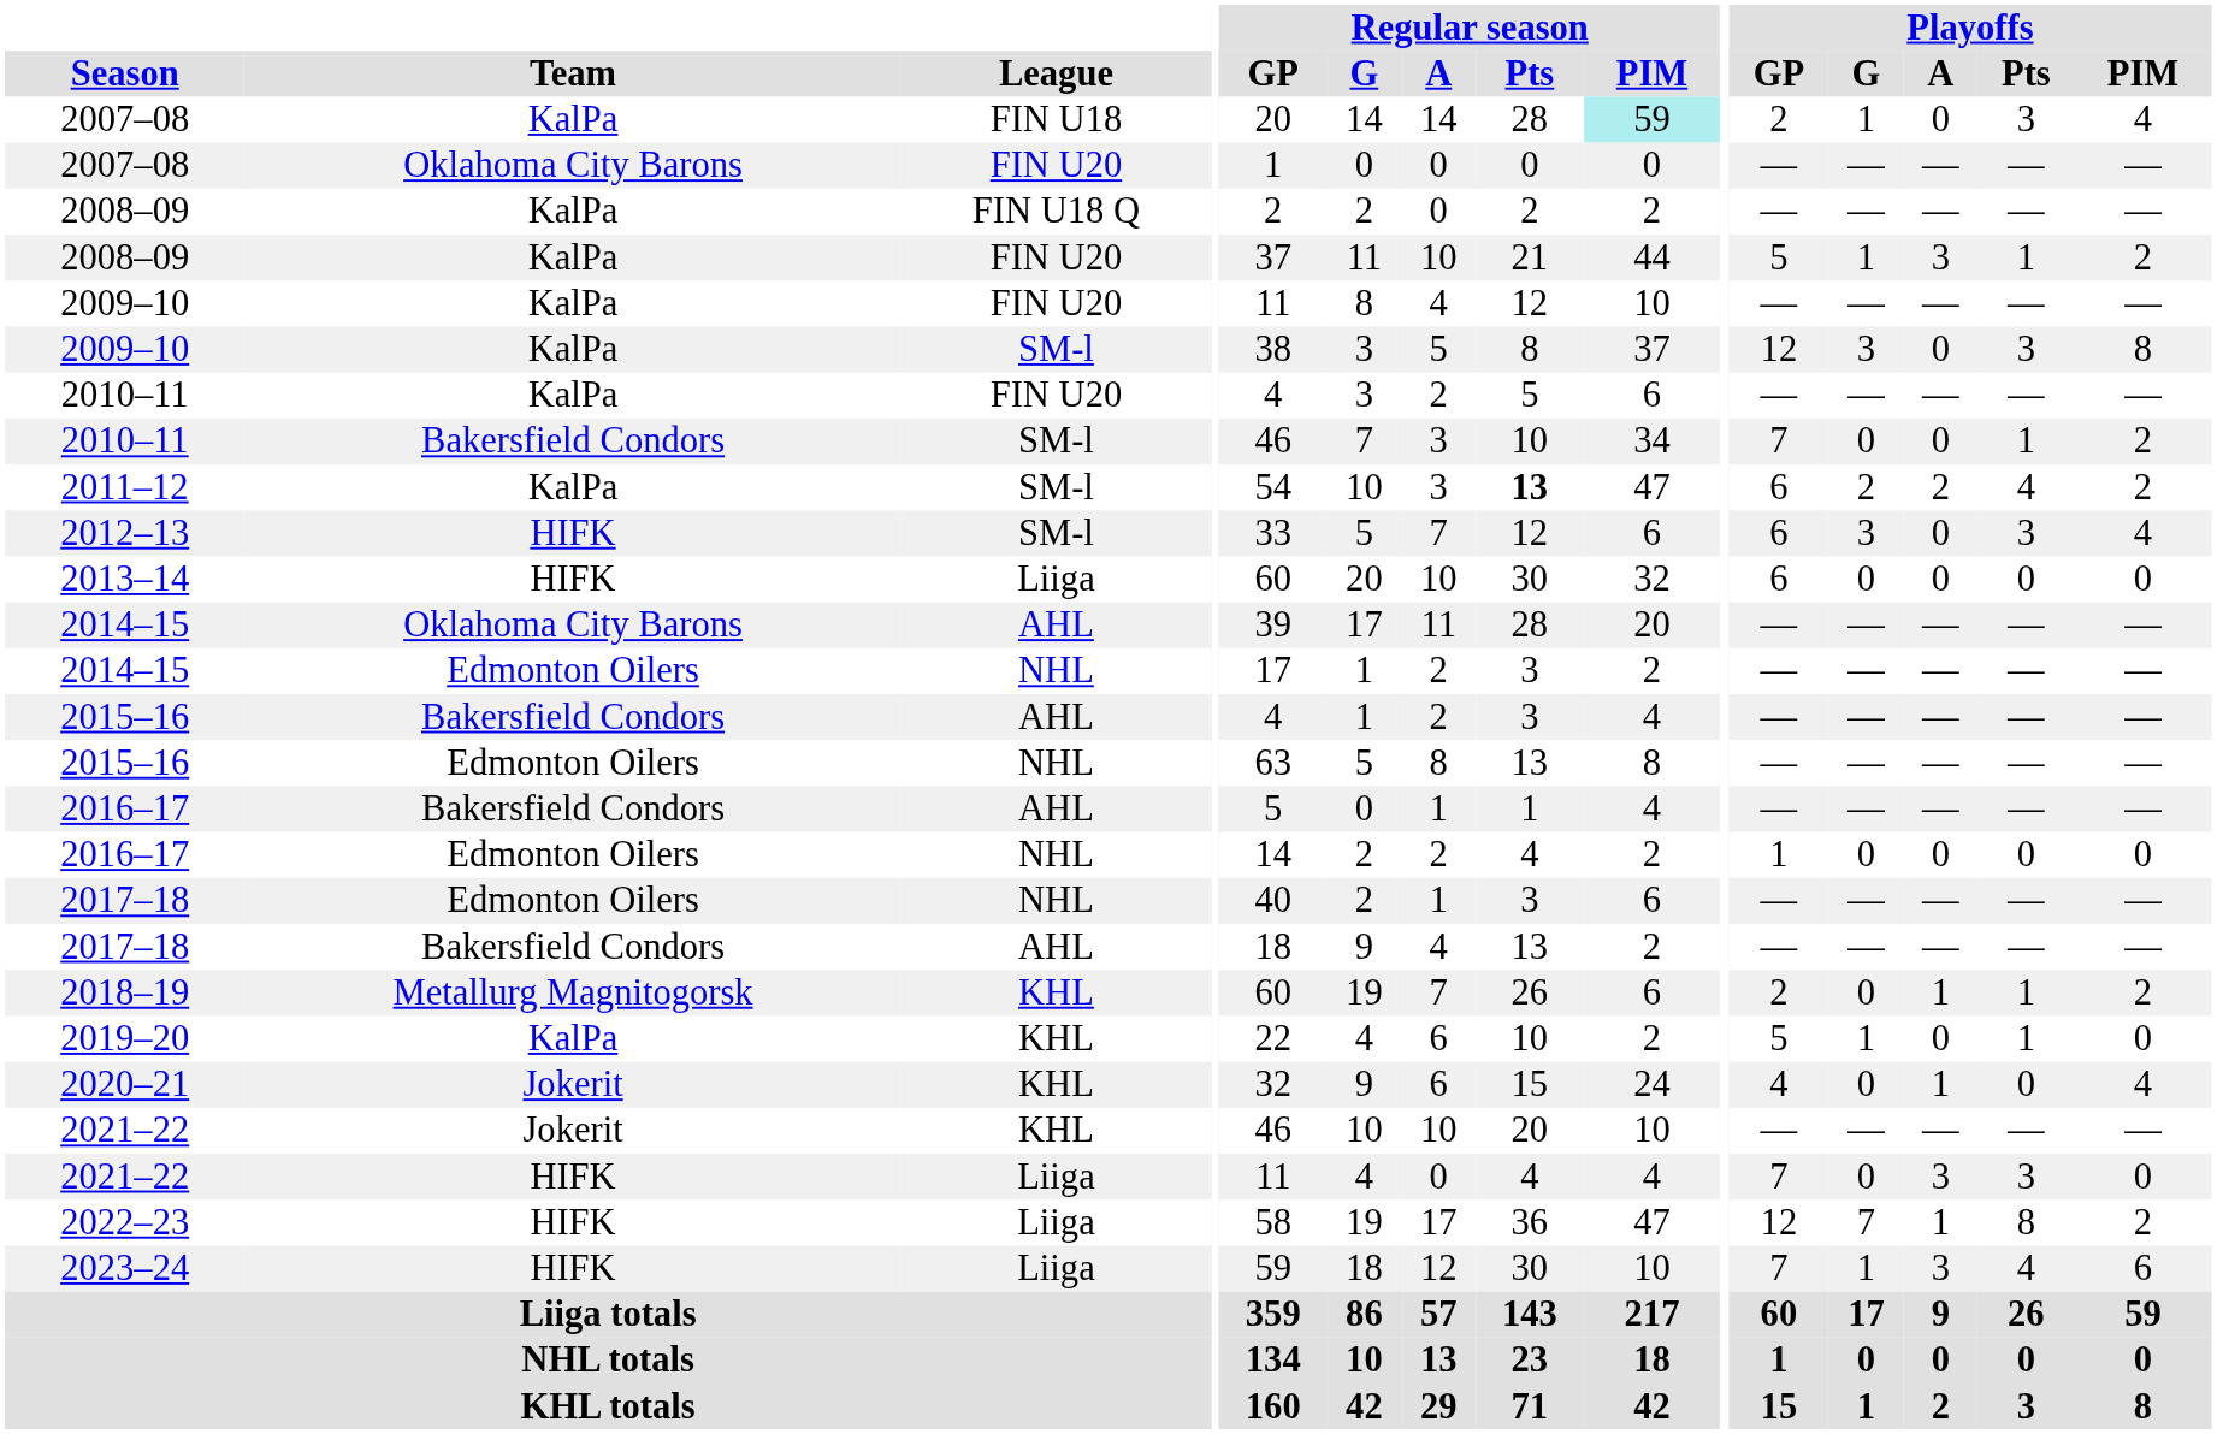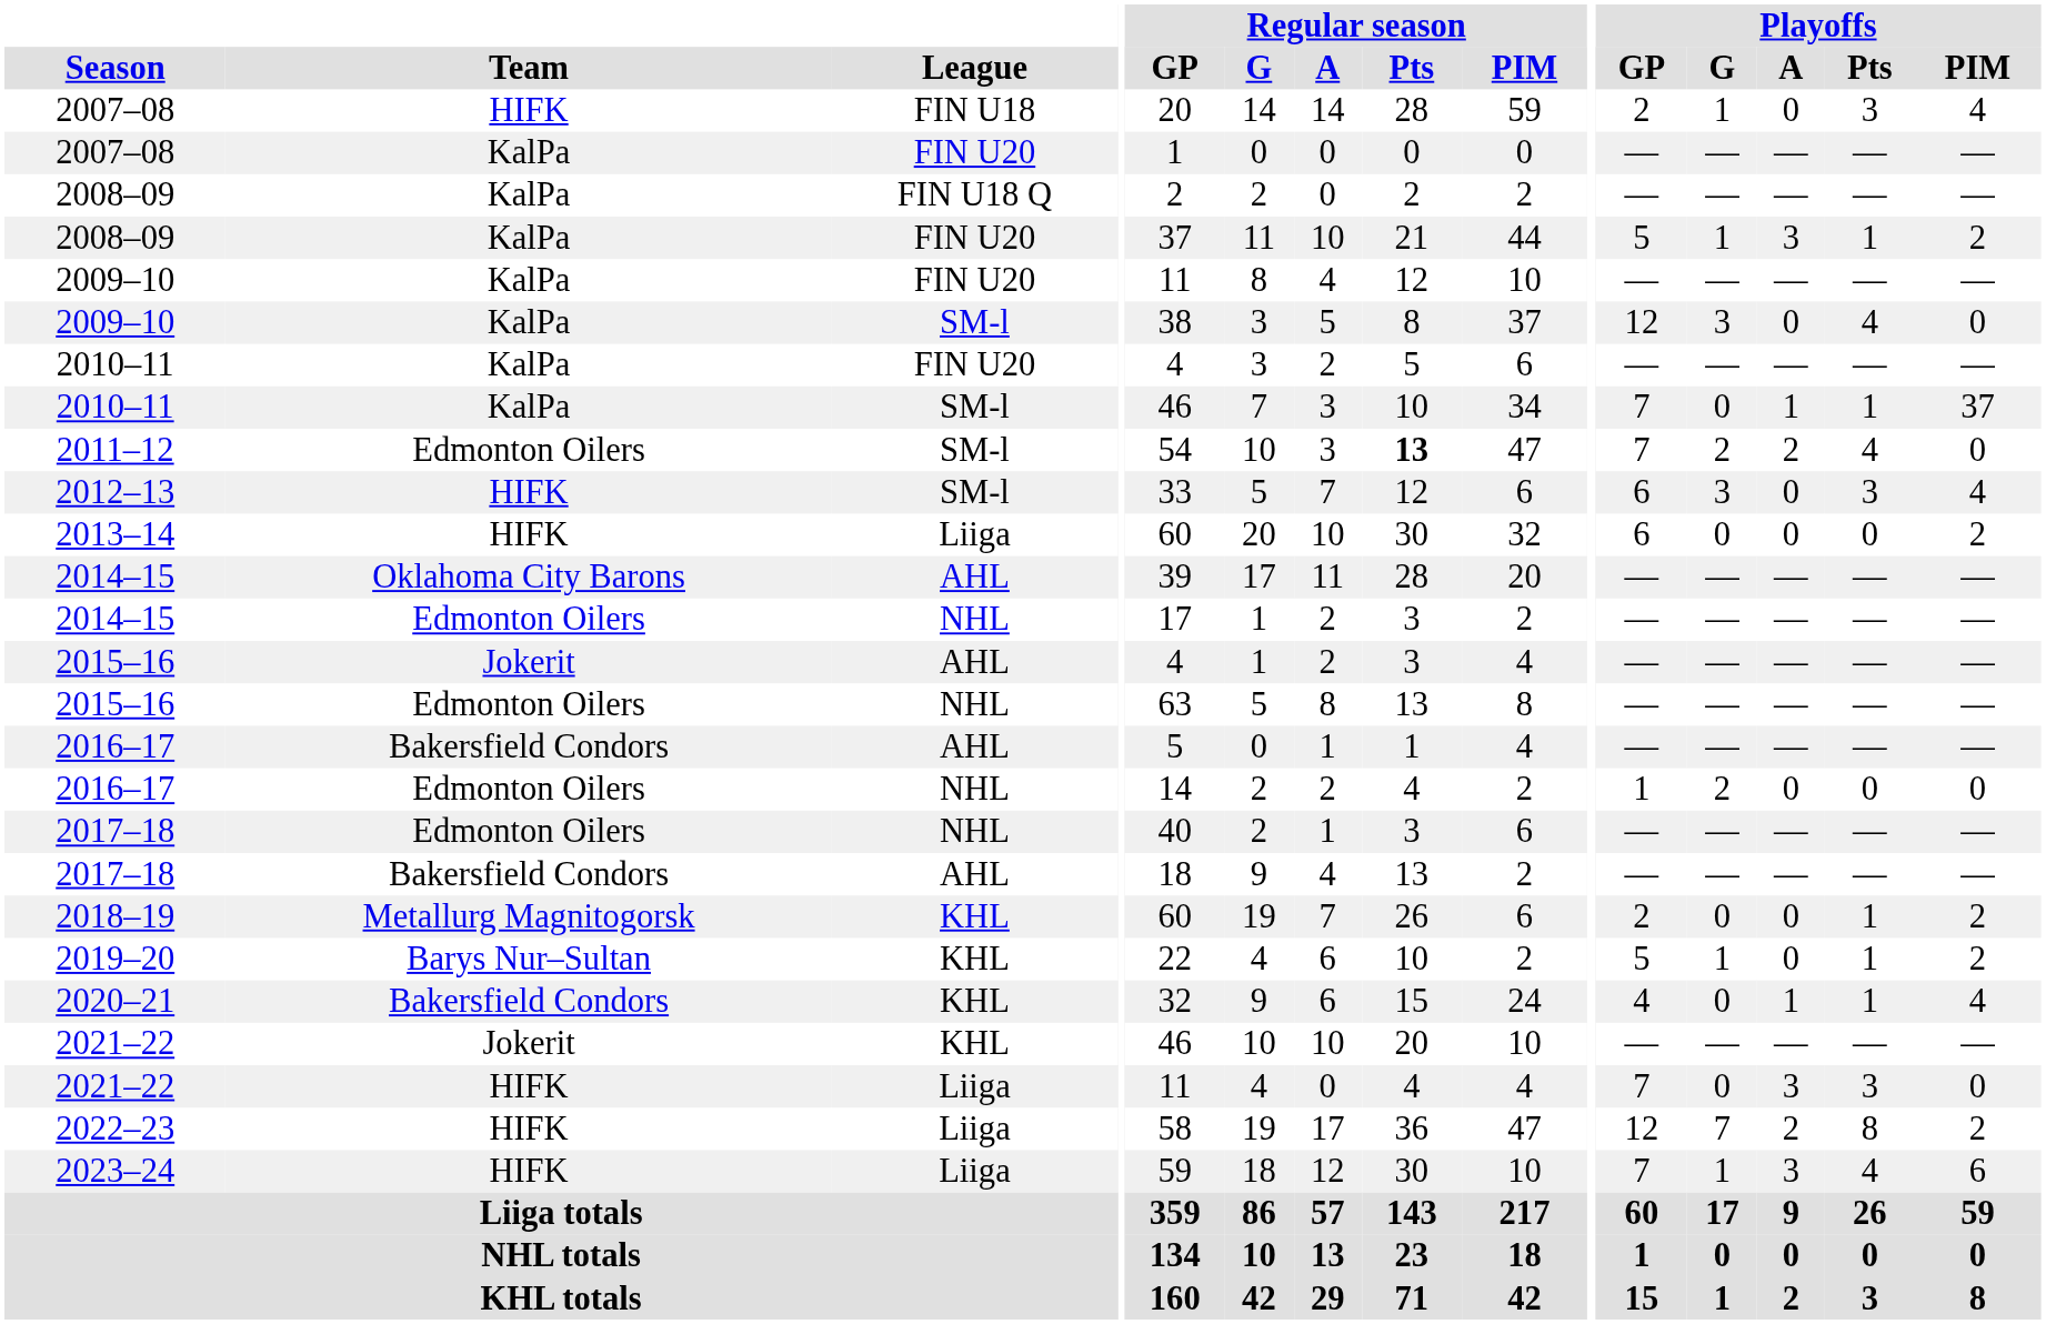2007–08 / FIN U18 | Team: KalPa -> HIFK
2007–08 / FIN U18 | Regular season / PIM: paleturquoise background -> no background
2007–08 / FIN U20 | Team: Oklahoma City Barons -> KalPa
2009–10 / SM-l | Playoffs / Pts: 3 -> 4
2009–10 / SM-l | Playoffs / PIM: 8 -> 0
2010–11 / SM-l | Team: Bakersfield Condors -> KalPa
2010–11 / SM-l | Playoffs / A: 0 -> 1
2010–11 / SM-l | Playoffs / PIM: 2 -> 37
2011–12 | Team: KalPa -> Edmonton Oilers
2011–12 | Playoffs / GP: 6 -> 7
2011–12 | Playoffs / PIM: 2 -> 0
2013–14 | Playoffs / PIM: 0 -> 2
2015–16 / AHL | Team: Bakersfield Condors -> Jokerit
2016–17 / NHL | Playoffs / G: 0 -> 2
2018–19 | Playoffs / A: 1 -> 0
2019–20 | Team: KalPa -> Barys Nur–Sultan
2019–20 | Playoffs / PIM: 0 -> 2
2020–21 | Team: Jokerit -> Bakersfield Condors
2020–21 | Playoffs / Pts: 0 -> 1
2022–23 | Playoffs / A: 1 -> 2
